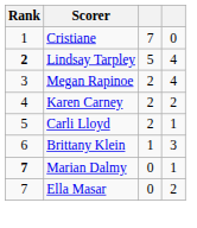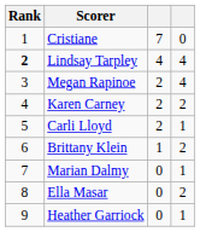Lindsay Tarpley | column 3: 5 -> 4
Brittany Klein | column 4: 3 -> 2
Marian Dalmy | Rank: bold -> normal
Ella Masar | Rank: 7 -> 8
+ row: 9 | Heather Garriock | 0 | 1
